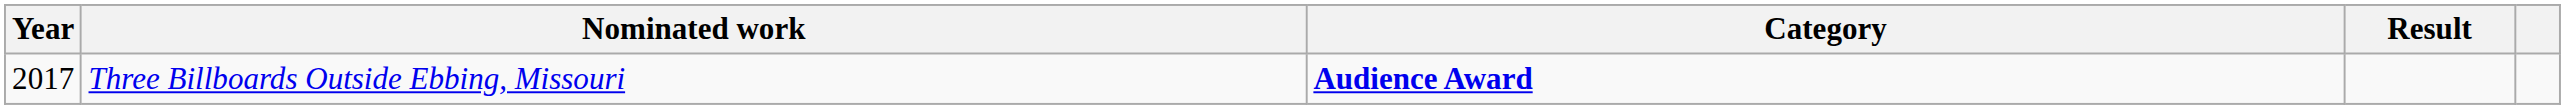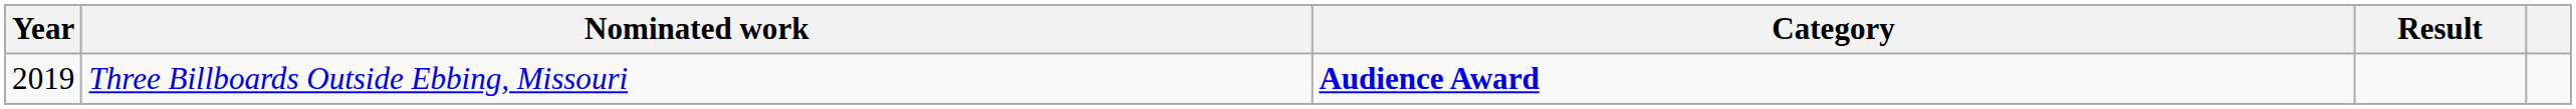Three Billboards Outside Ebbing, Missouri | Year: 2017 -> 2019
